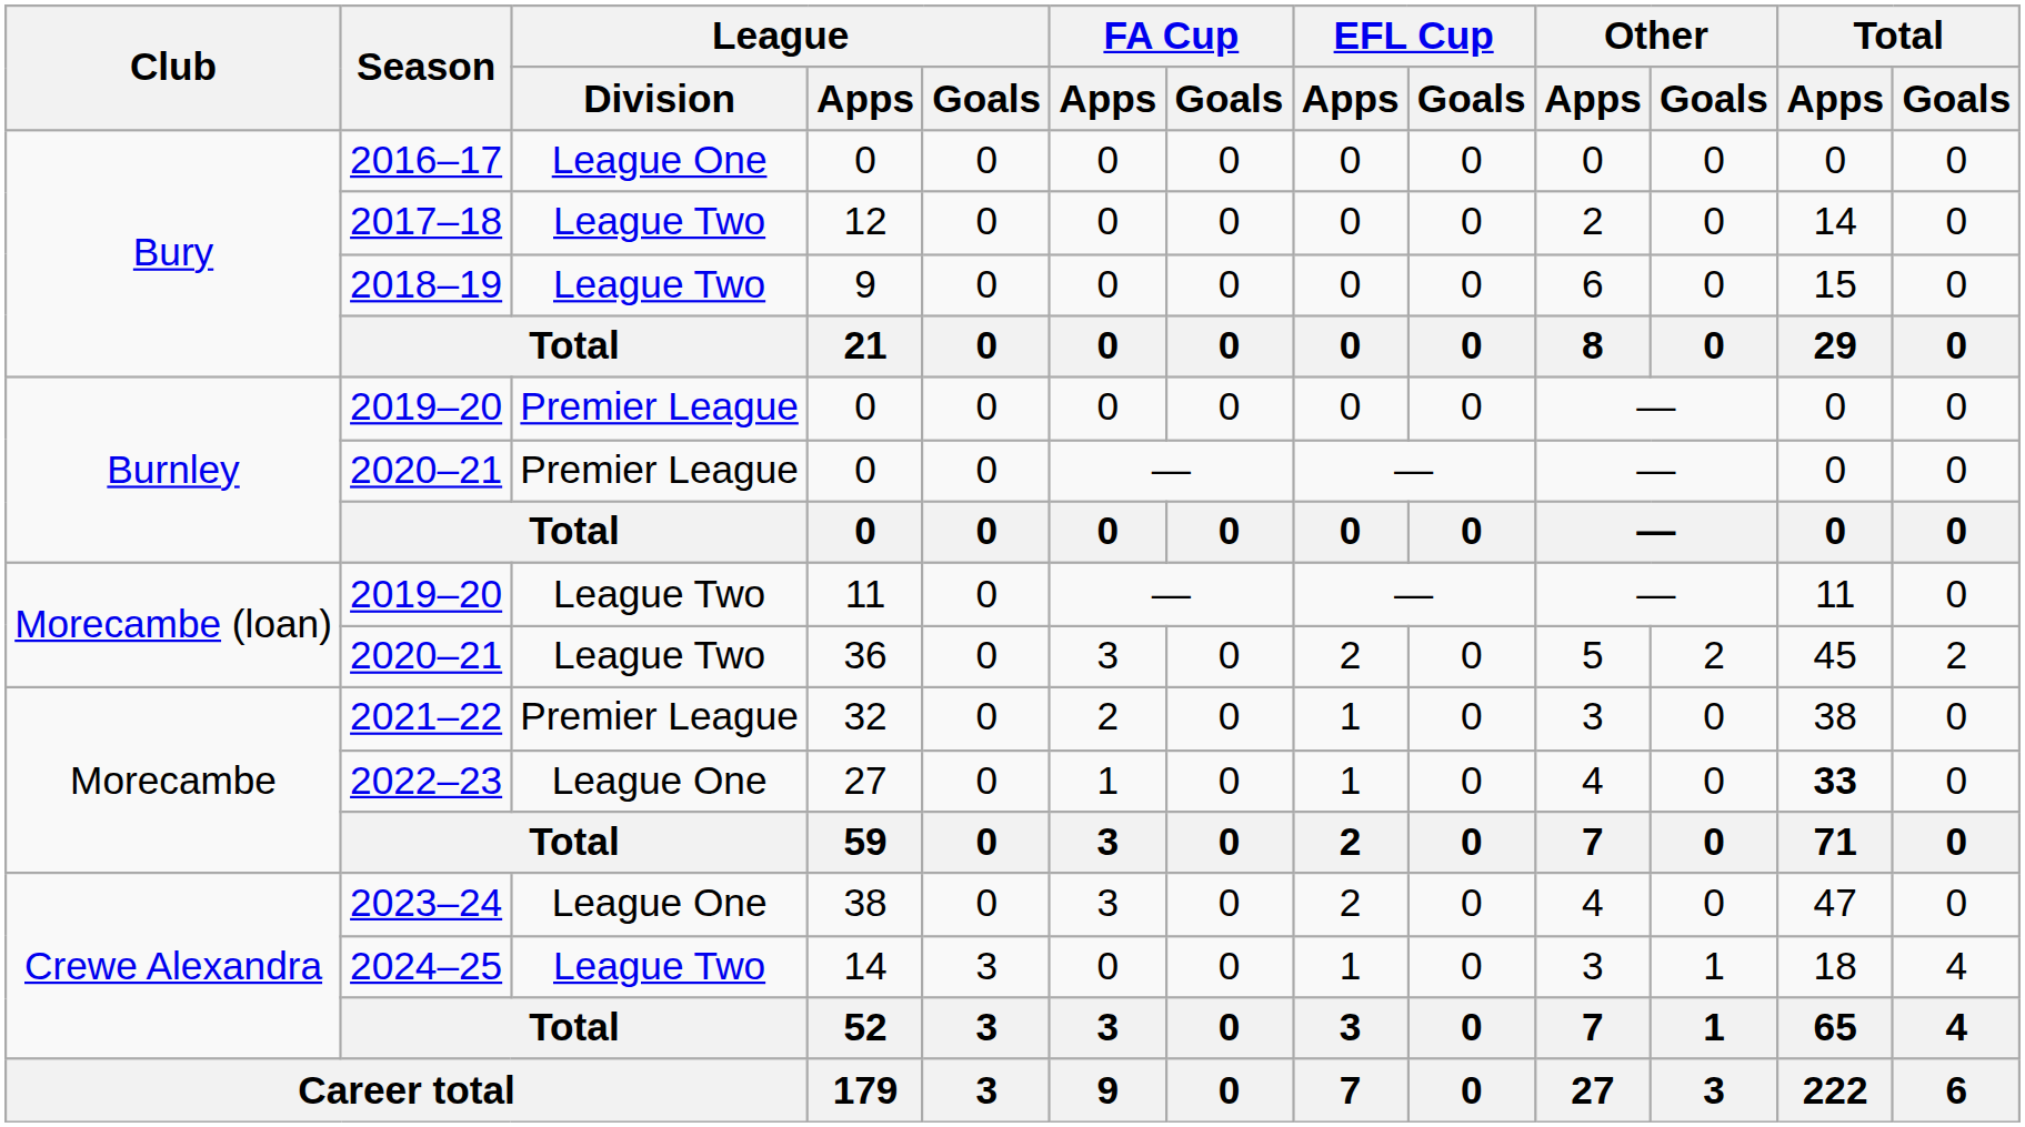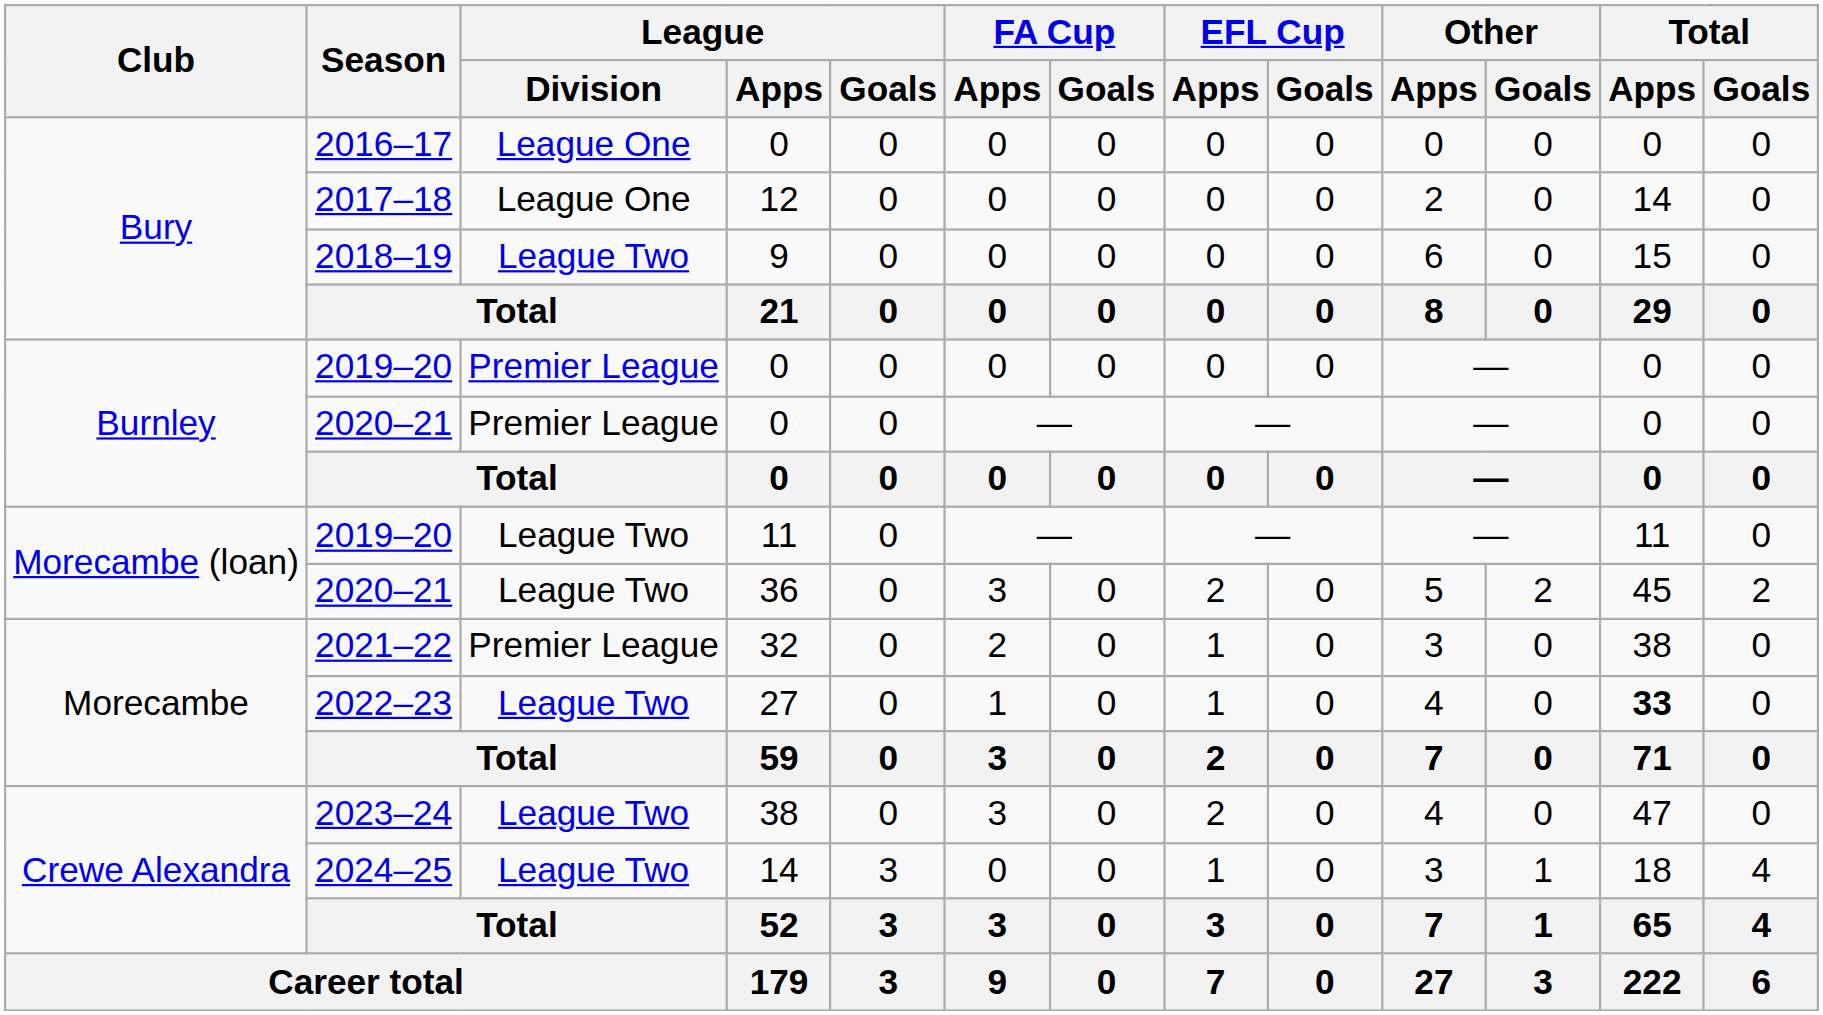2017–18 | League / Division: League Two -> League One
2022–23 | League / Division: League One -> League Two
2023–24 | League / Division: League One -> League Two
